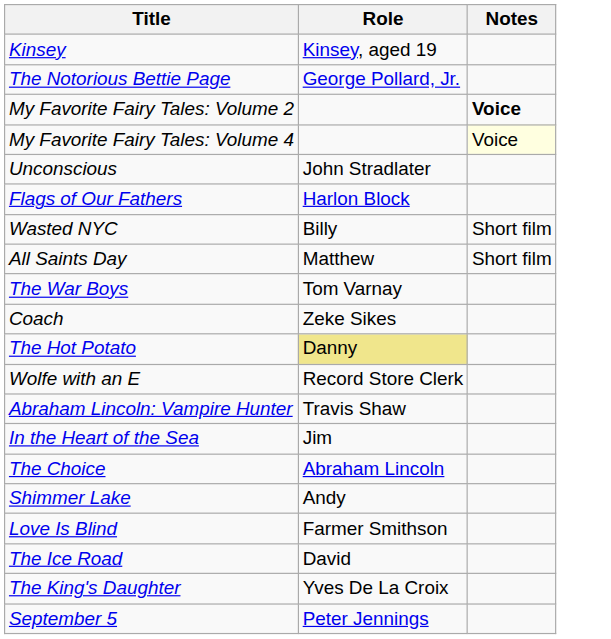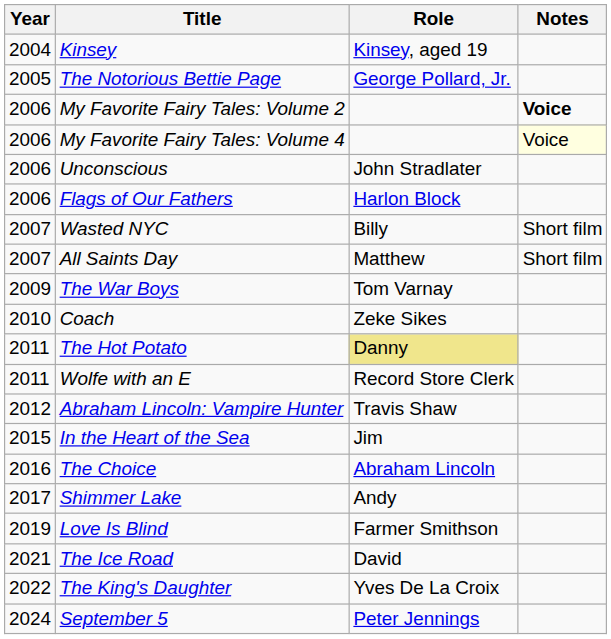+ column: Year | 2004 | 2005 | 2006 | 2006 | 2006 | 2006 | 2007 | 2007 | 2009 | 2010 | 2011 | 2011 | 2012 | 2015 | 2016 | 2017 | 2019 | 2021 | 2022 | 2024
